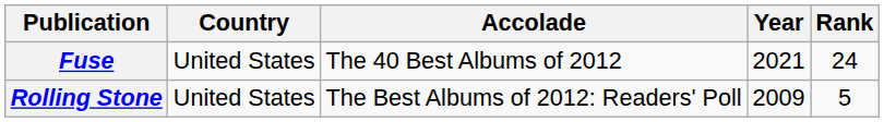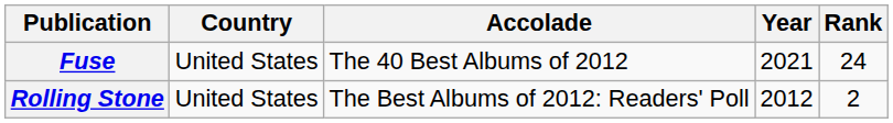Rolling Stone | Year: 2009 -> 2012
Rolling Stone | Rank: 5 -> 2
